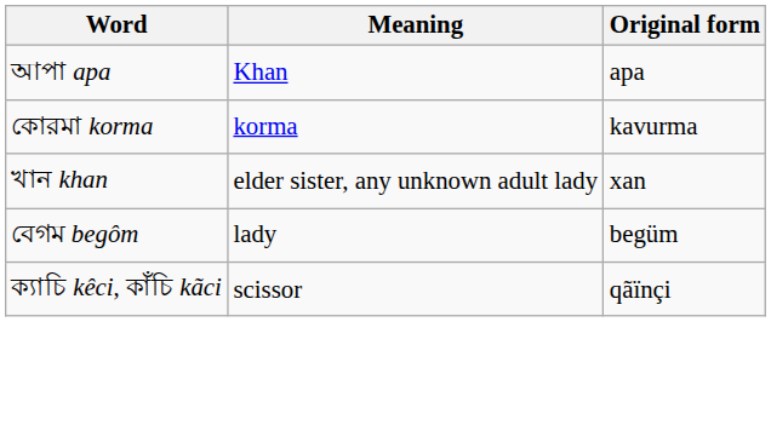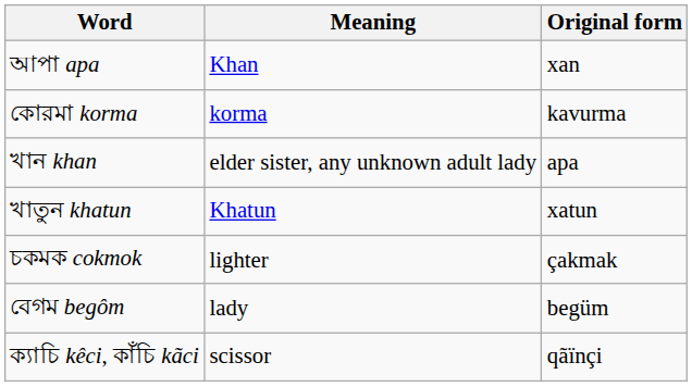আপা apa | Original form: apa -> xan
খান khan | Original form: xan -> apa
+ row: খাতুন khatun | Khatun | xatun
+ row: চকমক cokmok | lighter | çakmak
